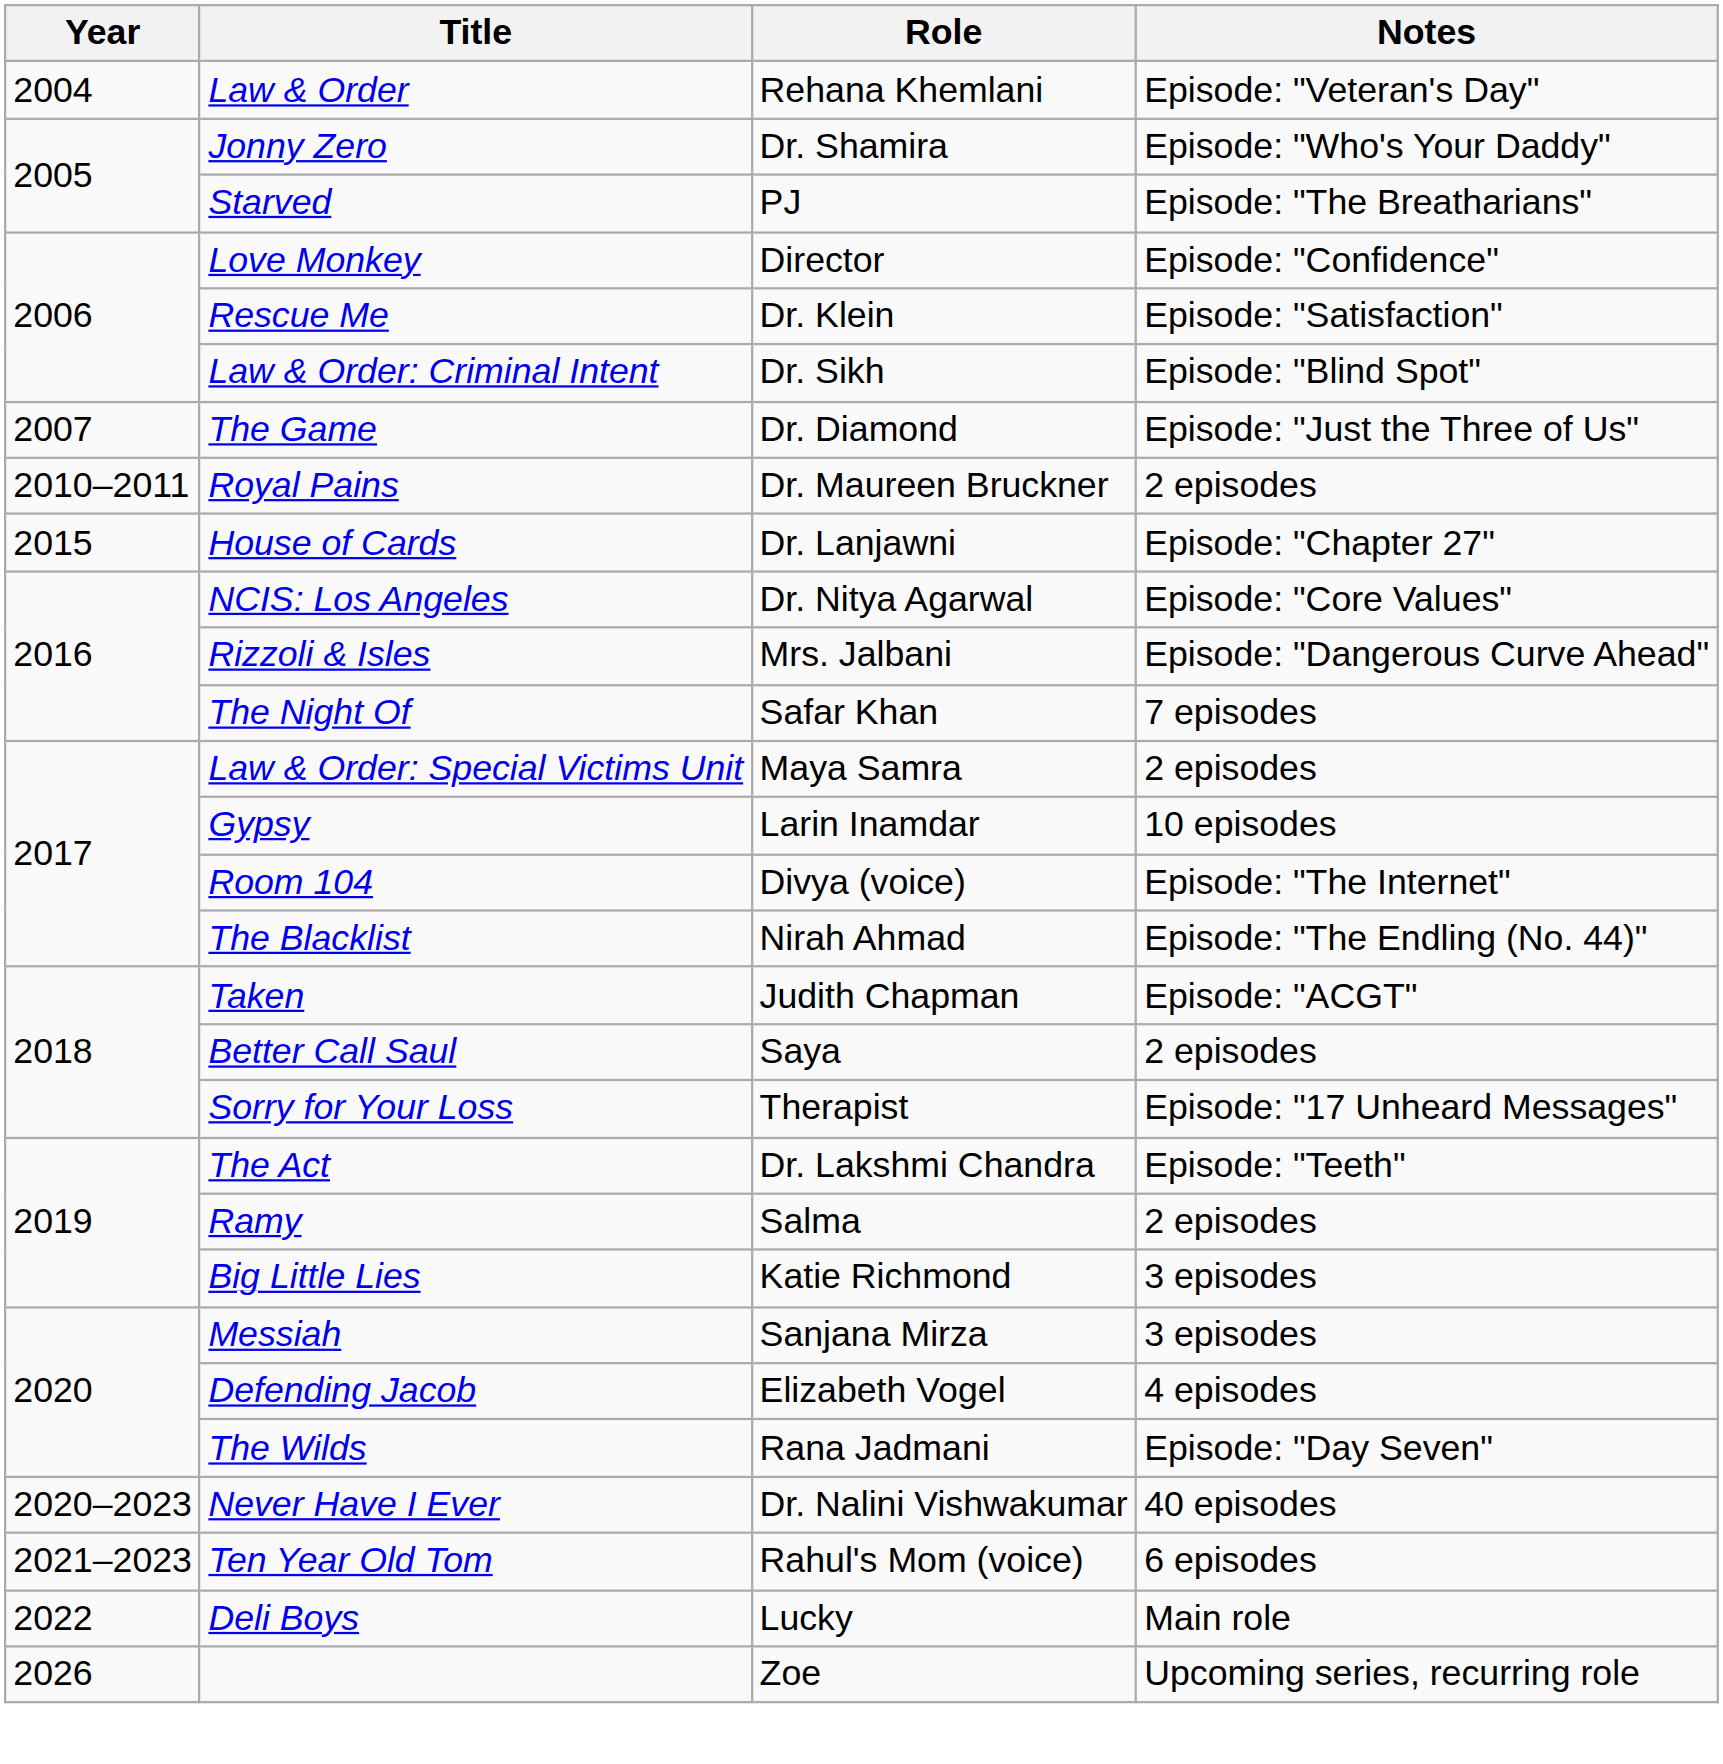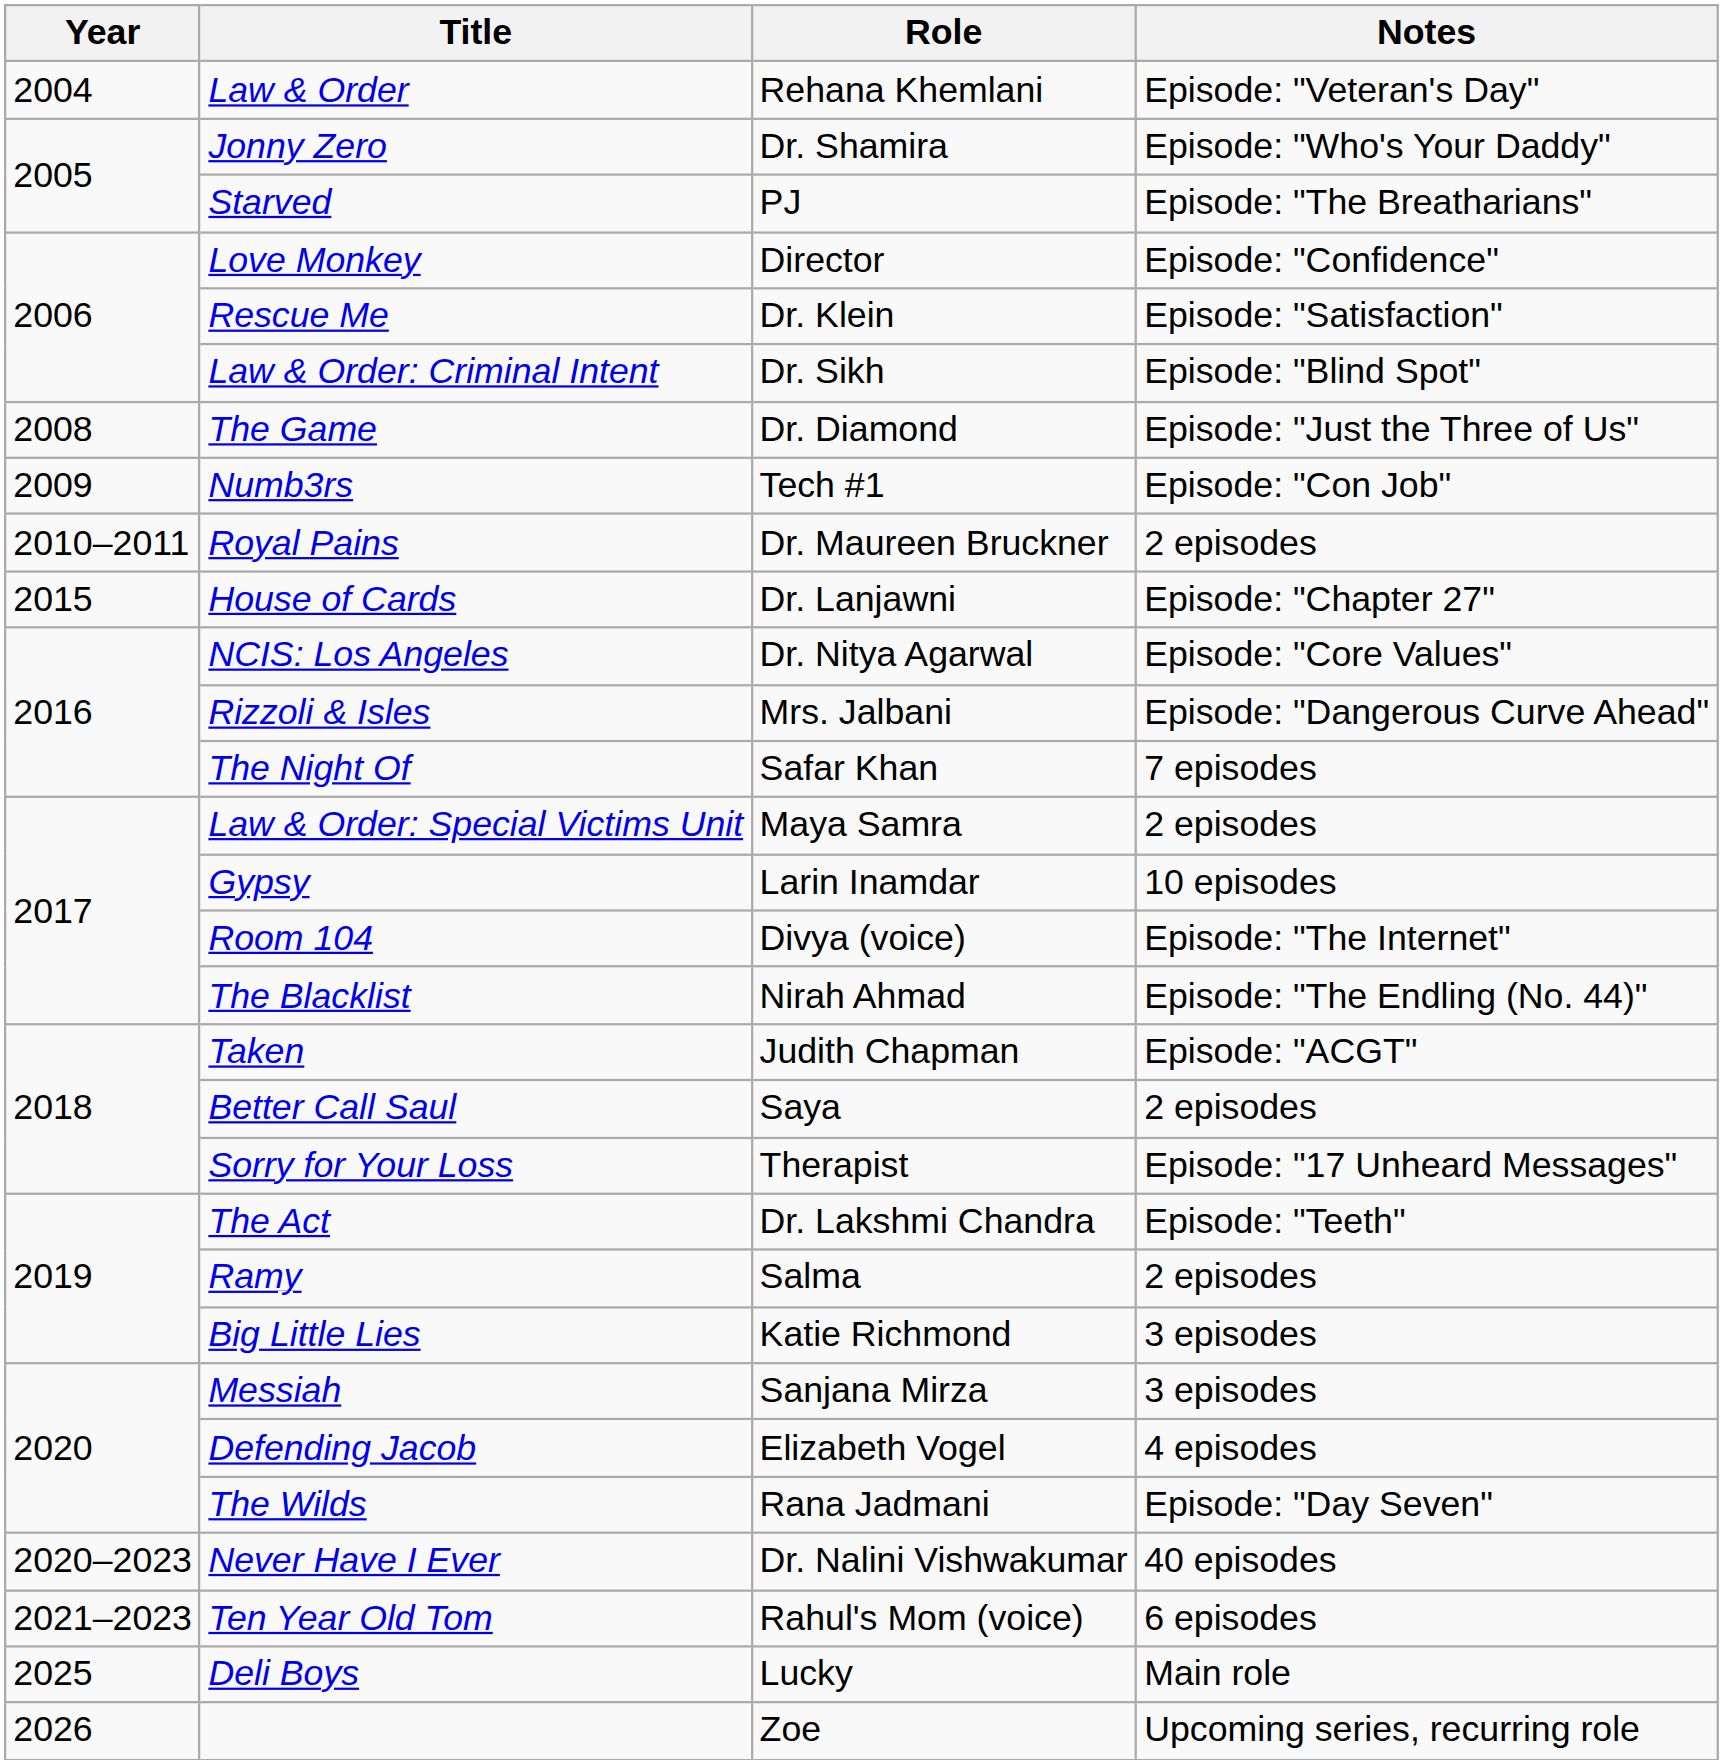The Game | Year: 2007 -> 2008
+ row: 2009 | Numb3rs | Tech #1 | Episode: "Con Job"
Deli Boys | Year: 2022 -> 2025
